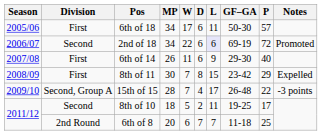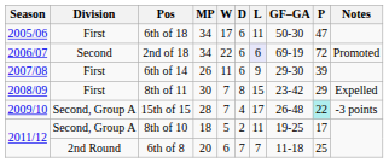6th of 18 | P: 57 -> 47
6th of 14 | P: 40 -> 39
15th of 15 | P: no background -> paleturquoise background
8th of 10 | Division: Second -> Second, Group A
